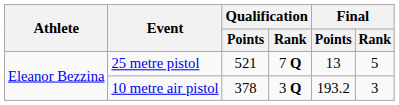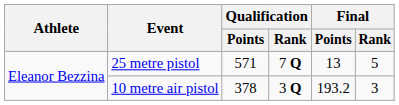25 metre pistol | Qualification / Points: 521 -> 571
